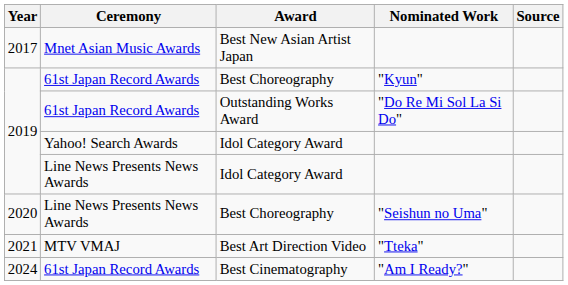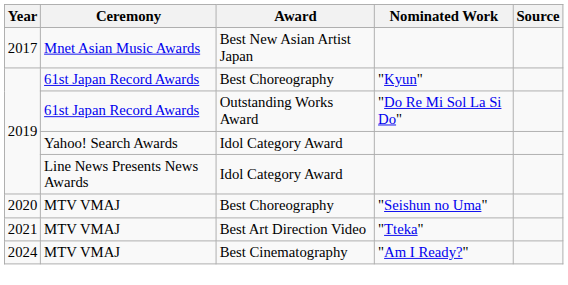Best Choreography / "Seishun no Uma" | Ceremony: Line News Presents News Awards -> MTV VMAJ
Best Cinematography | Ceremony: 61st Japan Record Awards -> MTV VMAJ
